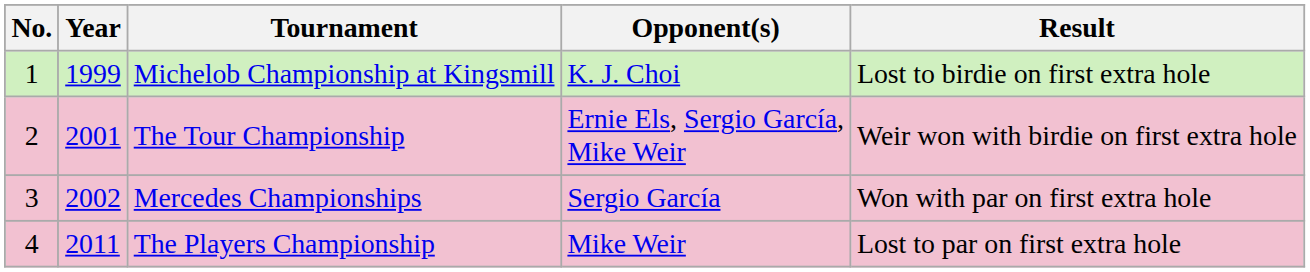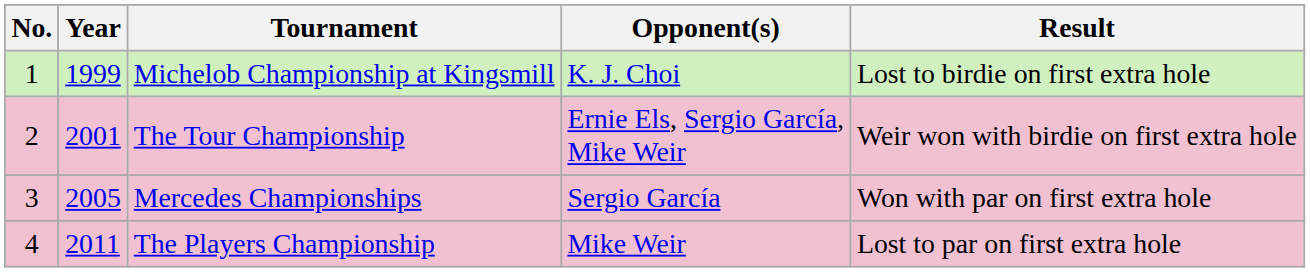Mercedes Championships | Year: 2002 -> 2005
